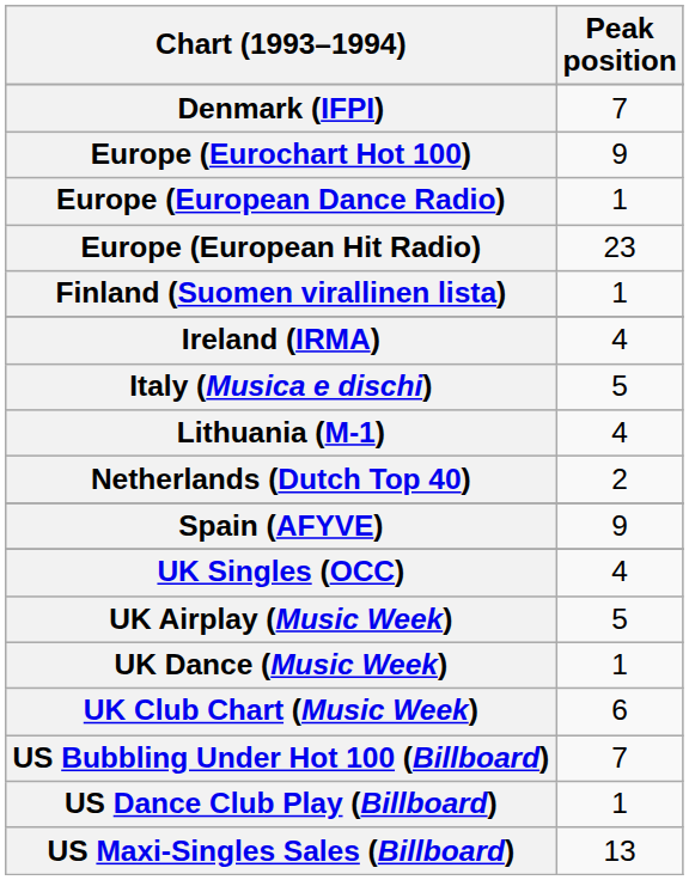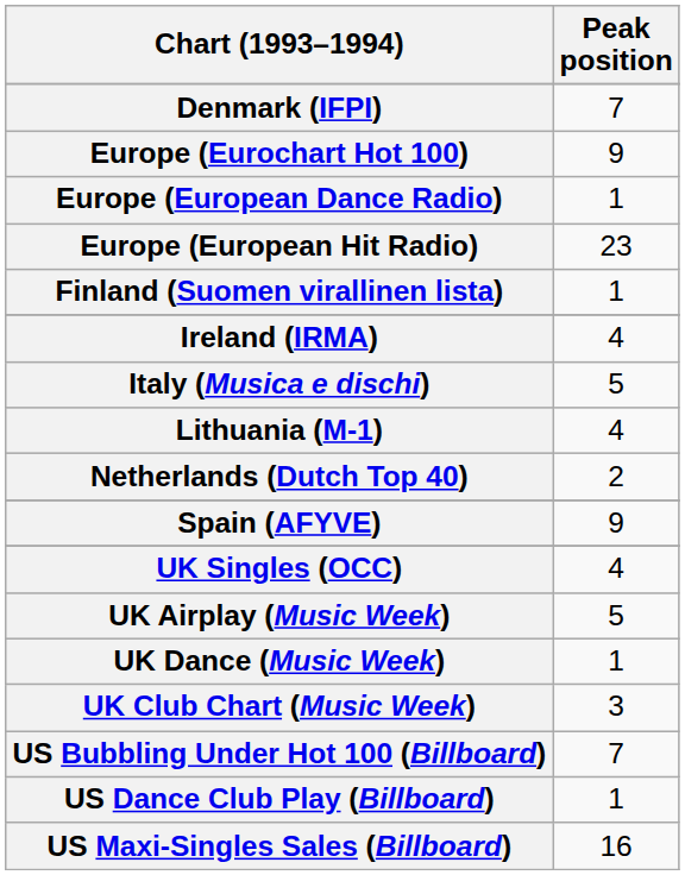UK Club Chart (Music Week) | Peak position: 6 -> 3
US Maxi-Singles Sales (Billboard) | Peak position: 13 -> 16
